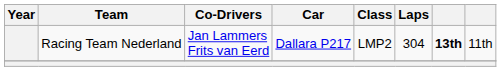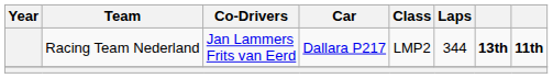Racing Team Nederland | Laps: 304 -> 344
Racing Team Nederland | column 8: normal -> bold
